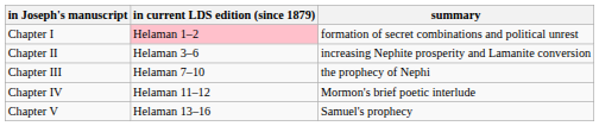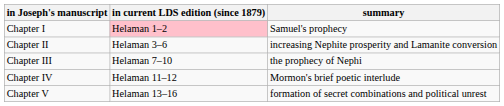Chapter I | summary: formation of secret combinations and political unrest -> Samuel's prophecy
Chapter V | summary: Samuel's prophecy -> formation of secret combinations and political unrest
